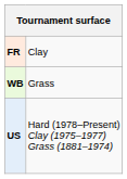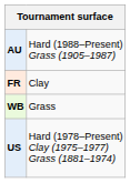+ row: AU | Hard (1988–Present) Grass (1905–1987)
